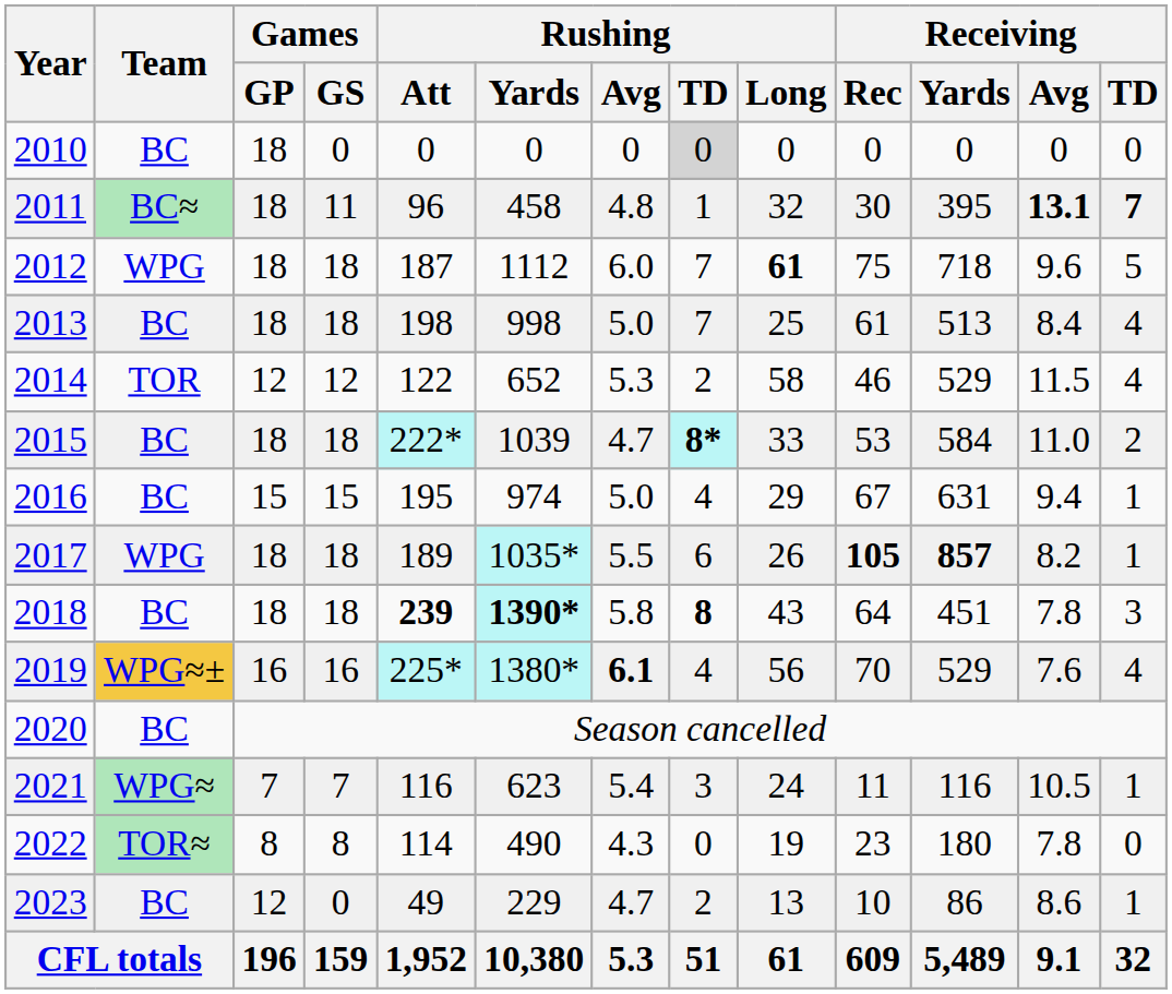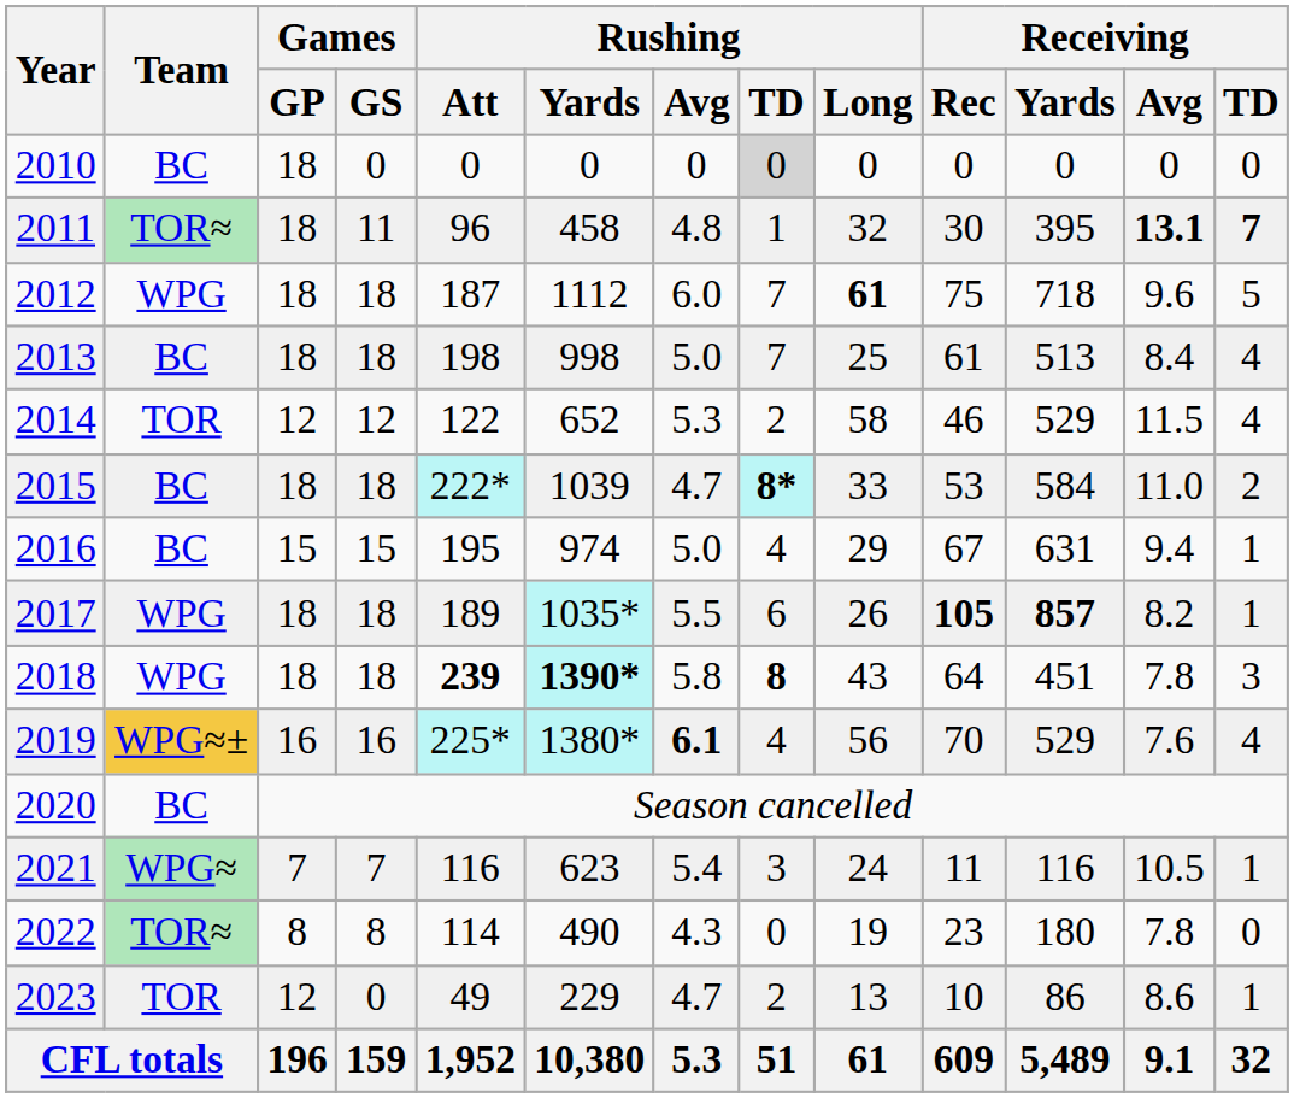2011 | Team: BC≈ -> TOR≈
2018 | Team: BC -> WPG
2023 | Team: BC -> TOR
